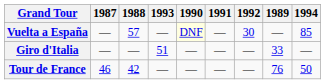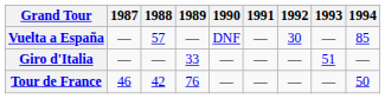columns swapped: 1989 <-> 1993
Vuelta a España | 1990: lightyellow background -> no background
